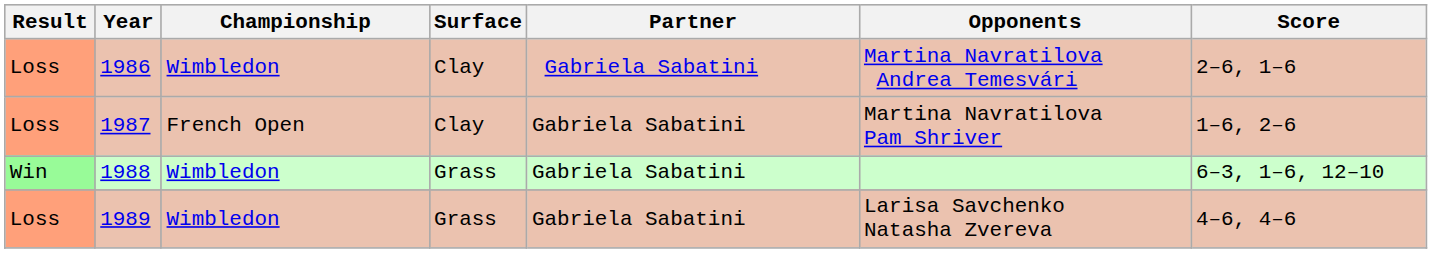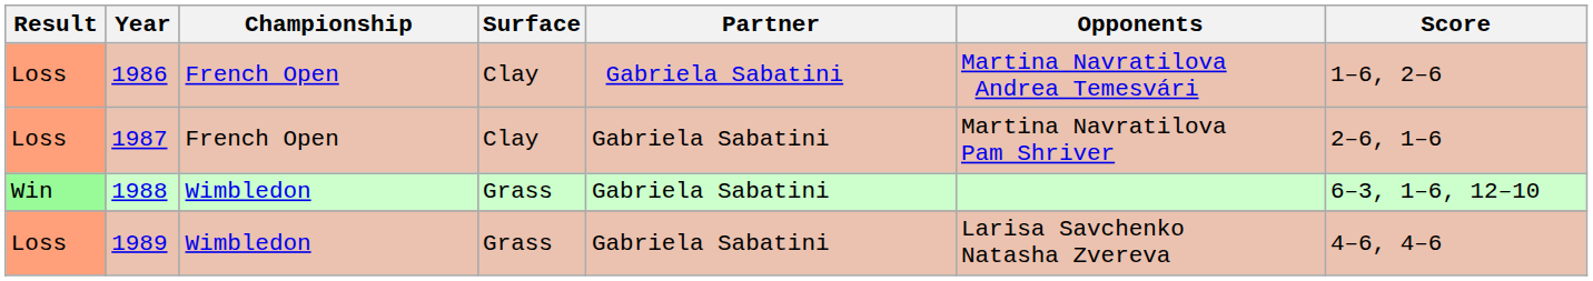1986 | Championship: Wimbledon -> French Open
1986 | Score: 2–6, 1–6 -> 1–6, 2–6
1987 | Score: 1–6, 2–6 -> 2–6, 1–6
